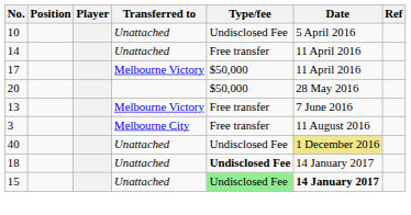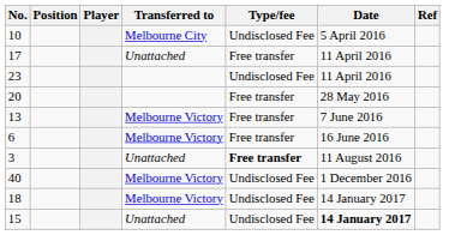10 | Transferred to: Unattached -> Melbourne City
- row: 14 | Unattached | Free transfer | 11 April 2016
17 | Transferred to: Melbourne Victory -> Unattached
17 | Type/fee: $50,000 -> Free transfer
+ row: 23 | Undisclosed Fee | 11 April 2016
20 | Type/fee: $50,000 -> Free transfer
+ row: 6 | Melbourne Victory | Free transfer | 16 June 2016
3 | Transferred to: Melbourne City -> Unattached
3 | Type/fee: normal -> bold
40 | Transferred to: Unattached -> Melbourne Victory
40 | Date: khaki background -> no background
18 | Transferred to: Unattached -> Melbourne Victory
18 | Type/fee: bold -> normal
15 | Type/fee: lightgreen background -> no background
